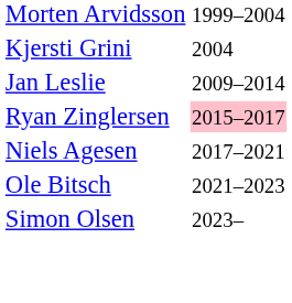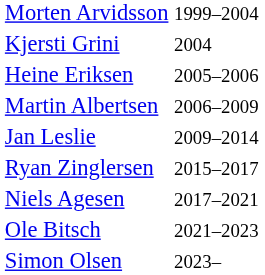+ row: Heine Eriksen | 2005–2006
+ row: Martin Albertsen | 2006–2009
Ryan Zinglersen | column 3: pink background -> no background
